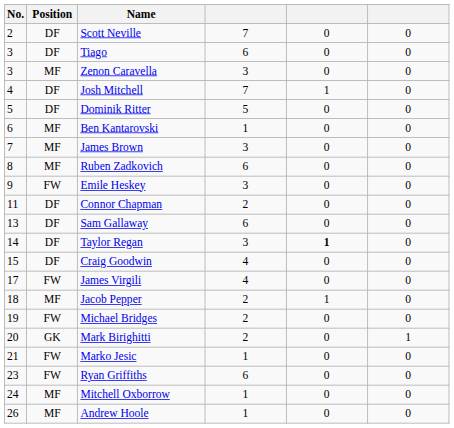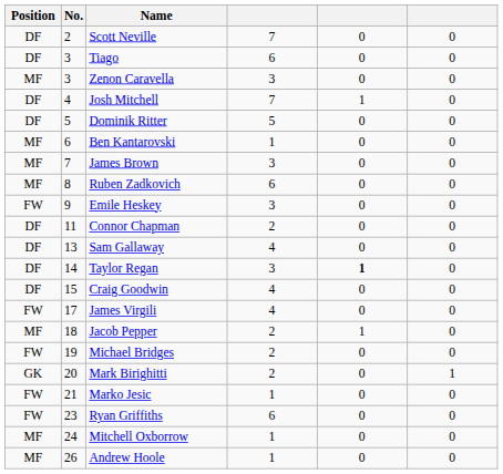columns swapped: No. <-> Position
Sam Gallaway | column 4: 6 -> 4
